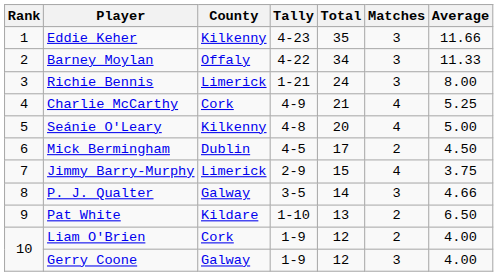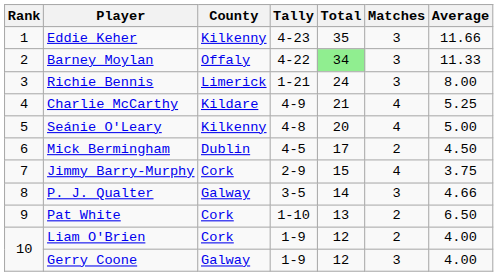Barney Moylan | Total: no background -> lightgreen background
Charlie McCarthy | County: Cork -> Kildare
Jimmy Barry-Murphy | County: Limerick -> Cork
Pat White | County: Kildare -> Cork
